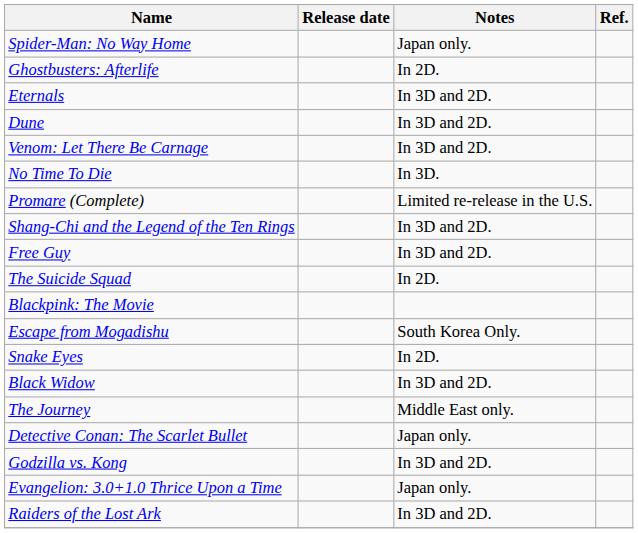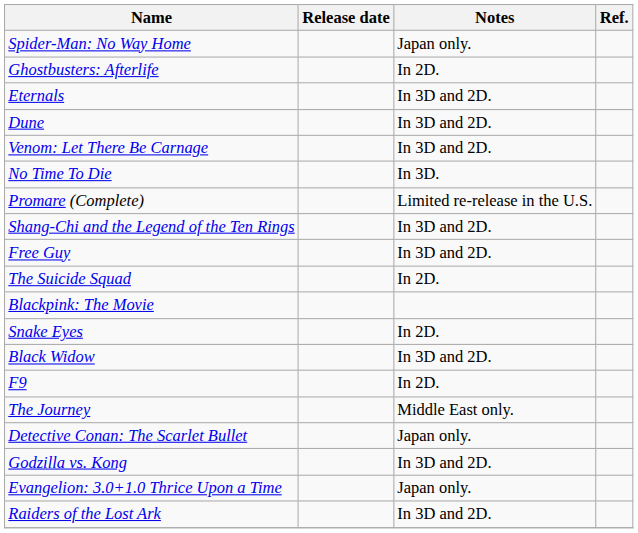- row: Escape from Mogadishu | South Korea Only.
+ row: F9 | In 2D.
